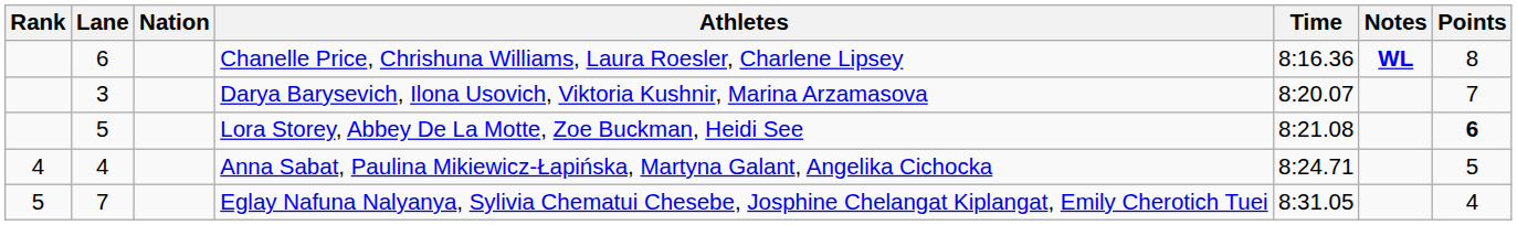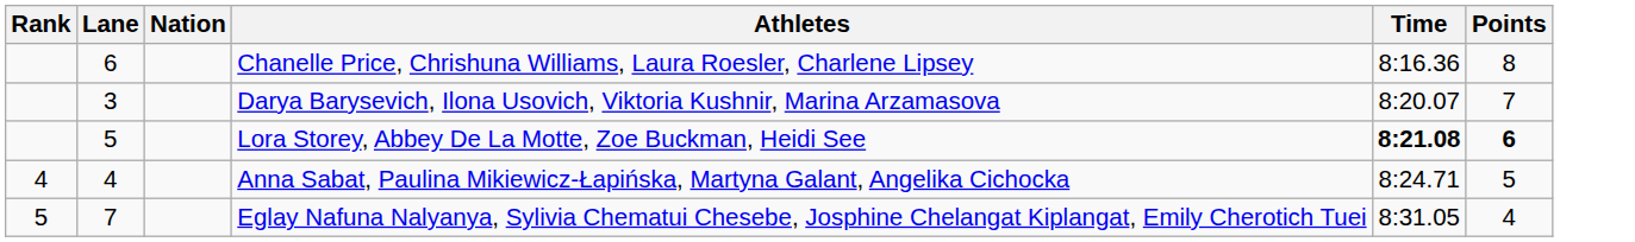- column: Notes | WL
Lora Storey, Abbey De La Motte, Zoe Buckman, Heidi See | Time: normal -> bold
